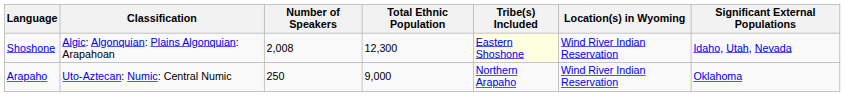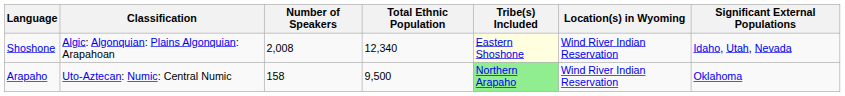Shoshone | Total Ethnic Population: 12,300 -> 12,340
Arapaho | Number of Speakers: 250 -> 158
Arapaho | Total Ethnic Population: 9,000 -> 9,500
Arapaho | Tribe(s) Included: no background -> lightgreen background
